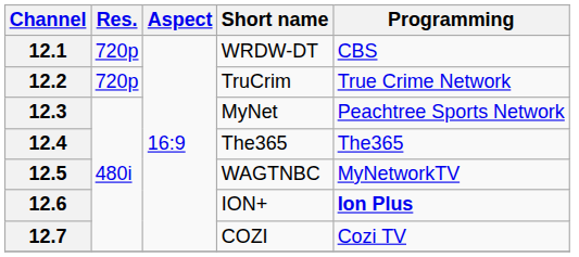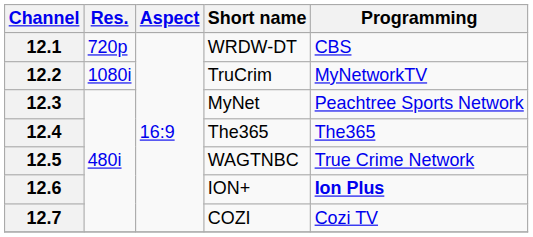12.2 | Res.: 720p -> 1080i
12.2 | Programming: True Crime Network -> MyNetworkTV
12.5 | Programming: MyNetworkTV -> True Crime Network
